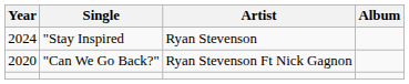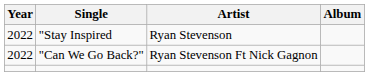"Stay Inspired | Year: 2024 -> 2022
"Can We Go Back?" | Year: 2020 -> 2022
